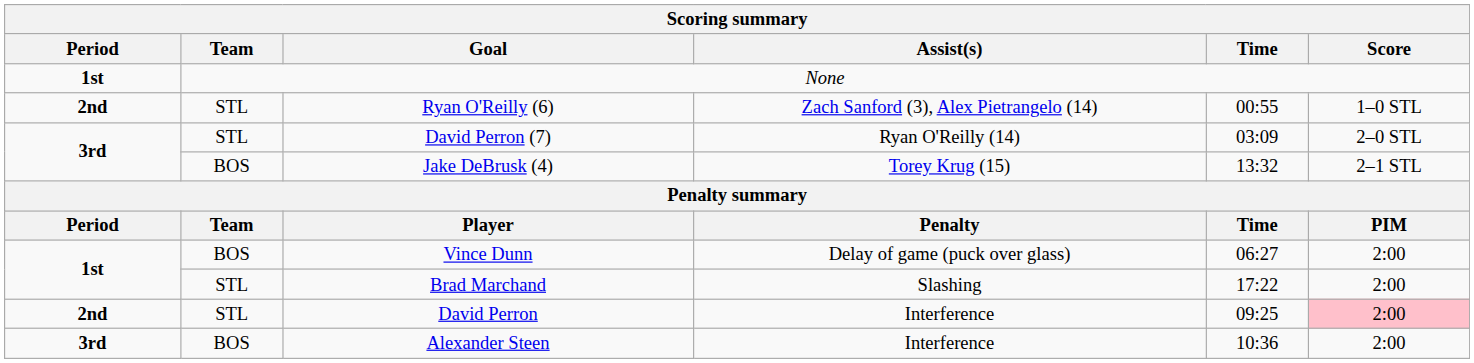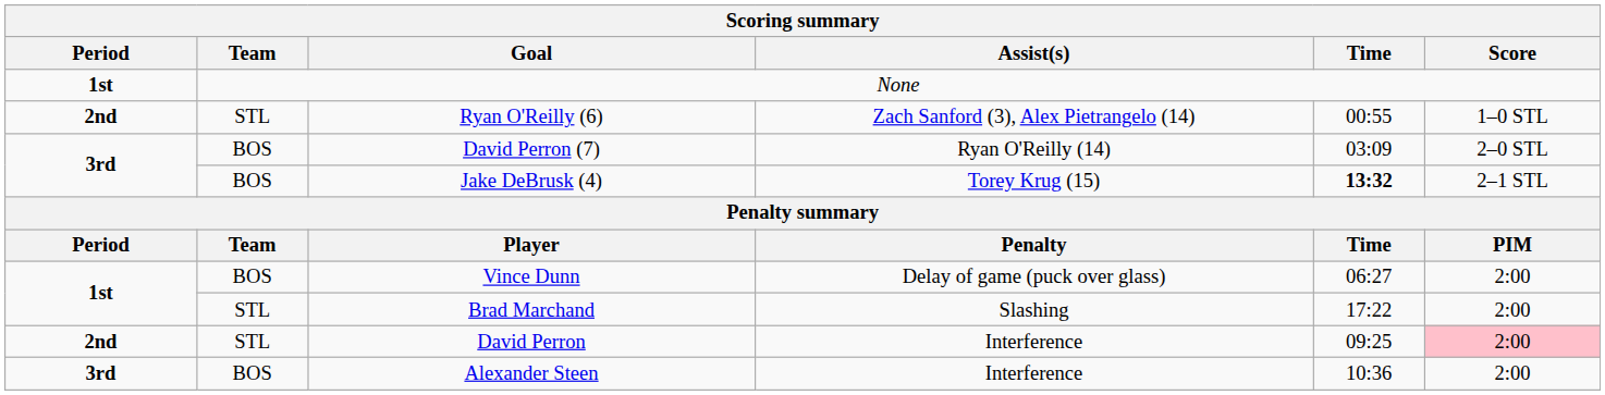David Perron (7) | Team: STL -> BOS
Jake DeBrusk (4) | Time: normal -> bold
